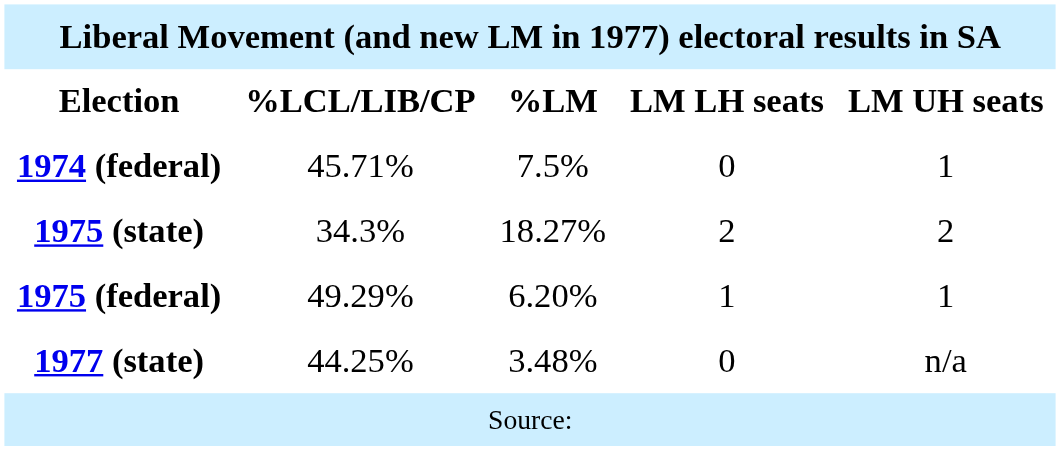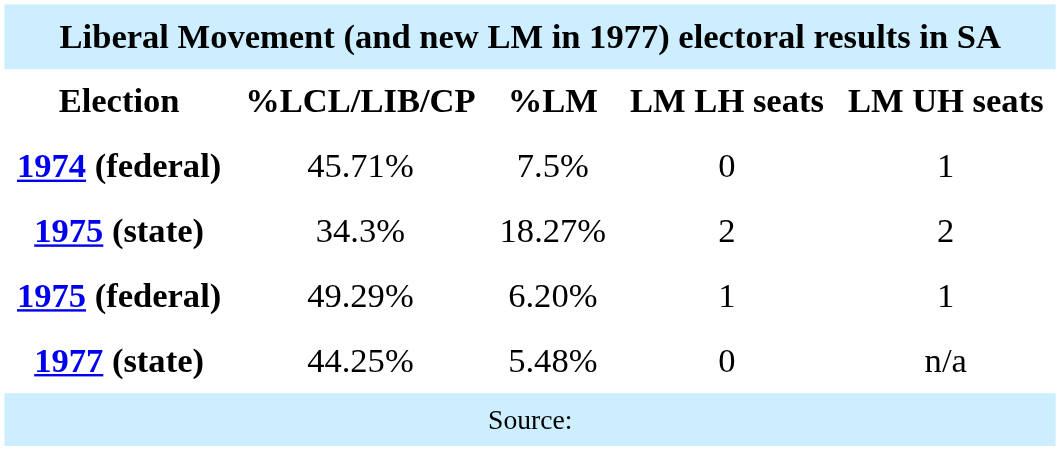1977 (state) | column 3: 3.48% -> 5.48%
